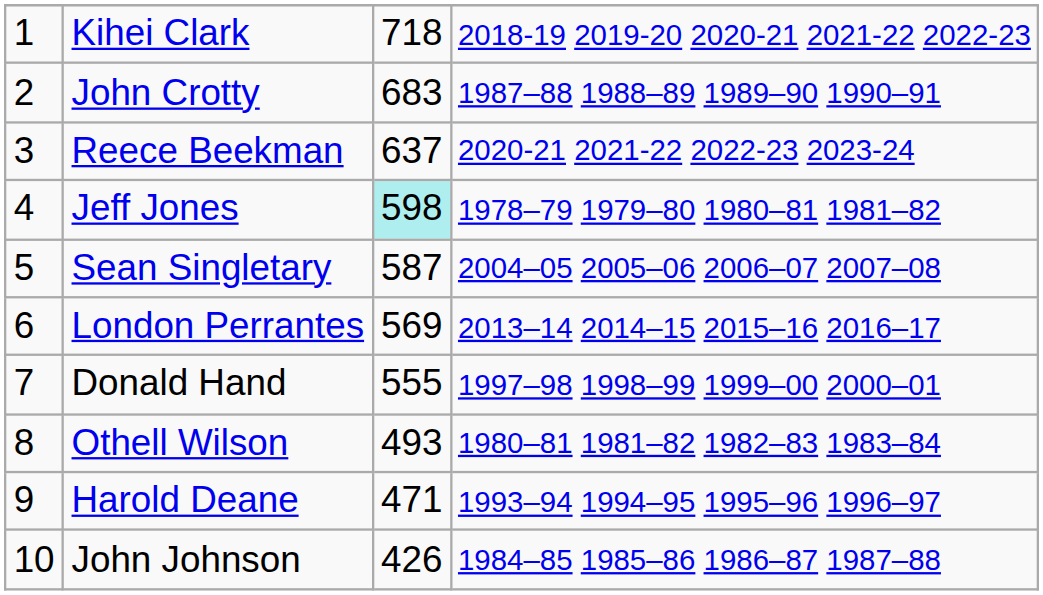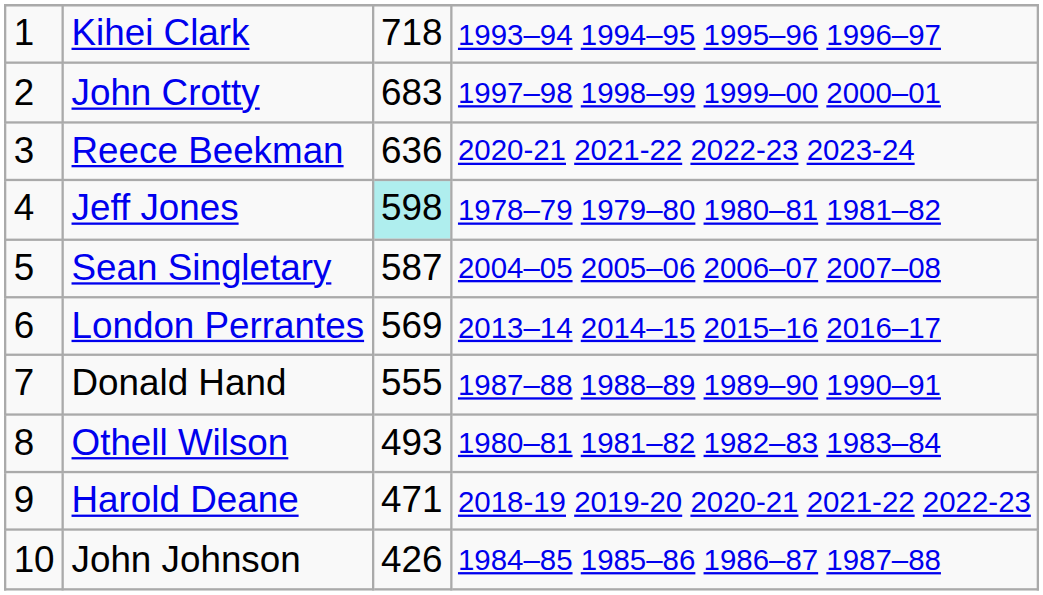Kihei Clark | column 4: 2018-19 2019-20 2020-21 2021-22 2022-23 -> 1993–94 1994–95 1995–96 1996–97
John Crotty | column 4: 1987–88 1988–89 1989–90 1990–91 -> 1997–98 1998–99 1999–00 2000–01
Reece Beekman | column 3: 637 -> 636
Donald Hand | column 4: 1997–98 1998–99 1999–00 2000–01 -> 1987–88 1988–89 1989–90 1990–91
Harold Deane | column 4: 1993–94 1994–95 1995–96 1996–97 -> 2018-19 2019-20 2020-21 2021-22 2022-23
